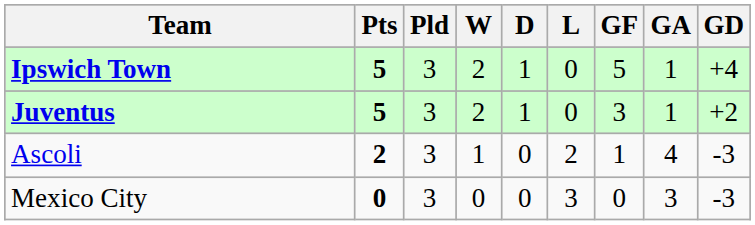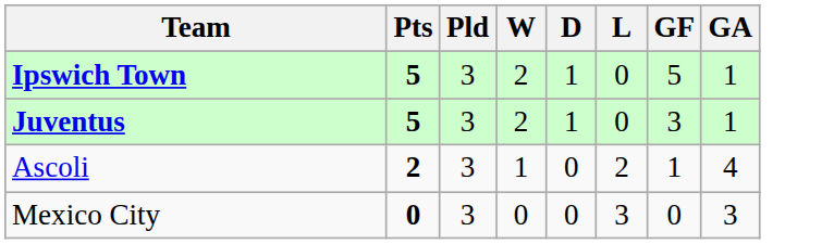- column: GD | +4 | +2 | -3 | -3
